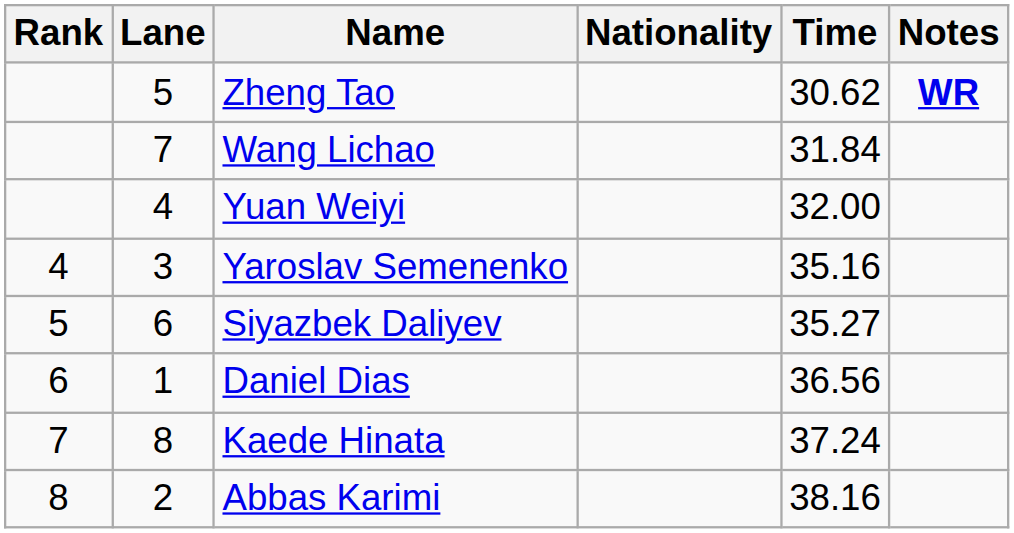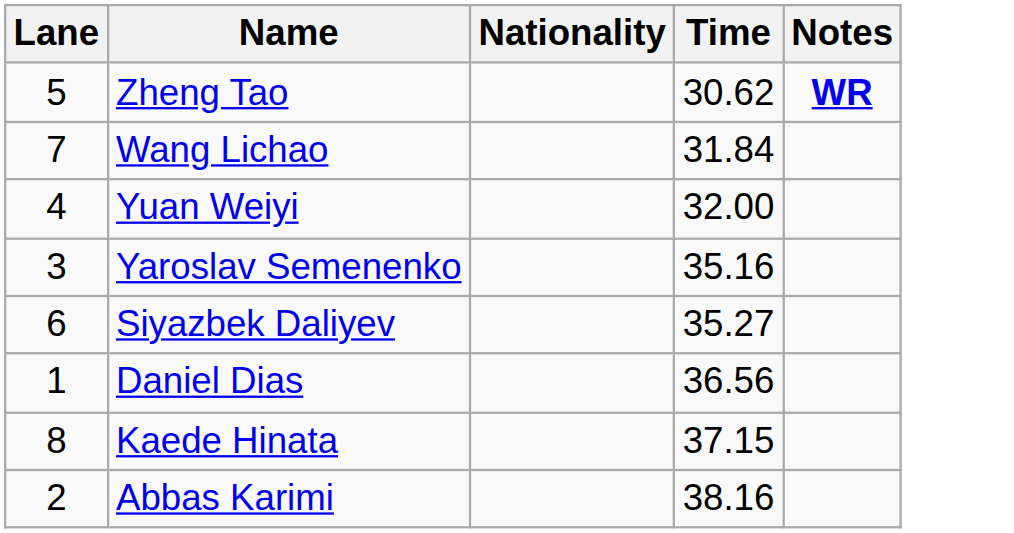- column: Rank | 4 | 5 | 6 | 7 | 8
Kaede Hinata | Time: 37.24 -> 37.15
